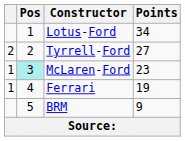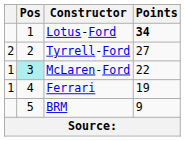Lotus-Ford | Points: normal -> bold
McLaren-Ford | Points: 23 -> 22
